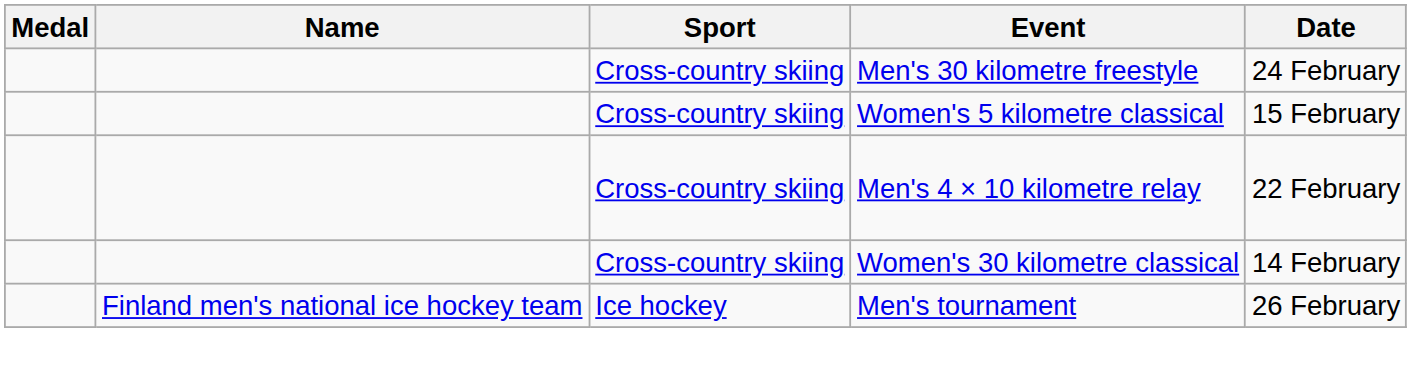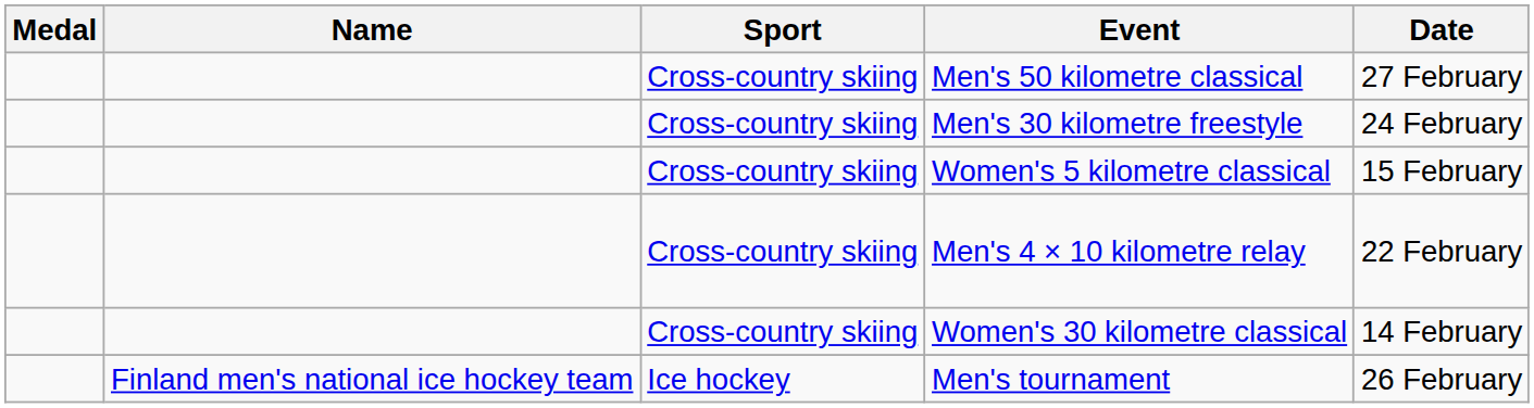+ row: Cross-country skiing | Men's 50 kilometre classical | 27 February
